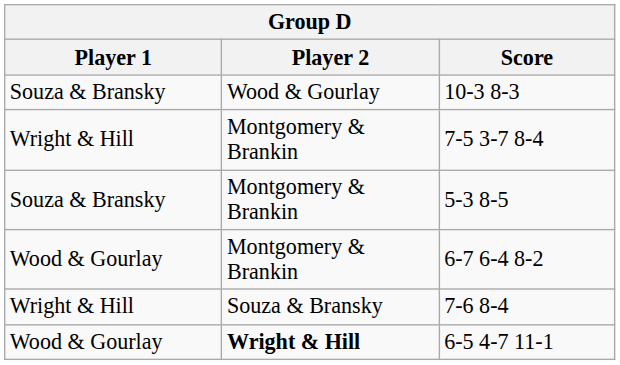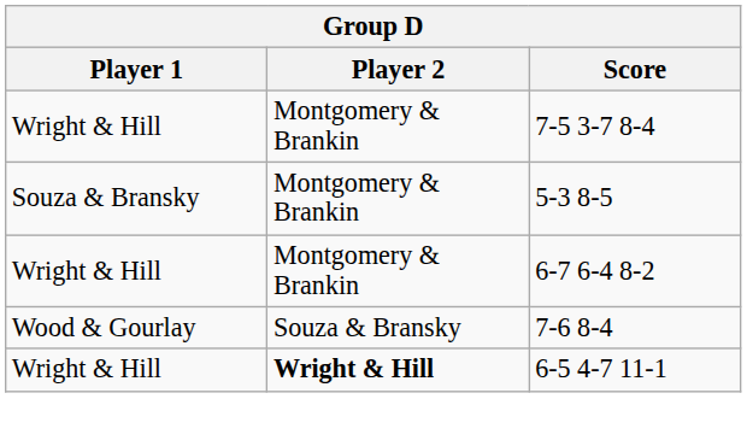- row: Souza & Bransky | Wood & Gourlay | 10-3 8-3
6-7 6-4 8-2 | Player 1: Wood & Gourlay -> Wright & Hill
7-6 8-4 | Player 1: Wright & Hill -> Wood & Gourlay
6-5 4-7 11-1 | Player 1: Wood & Gourlay -> Wright & Hill
